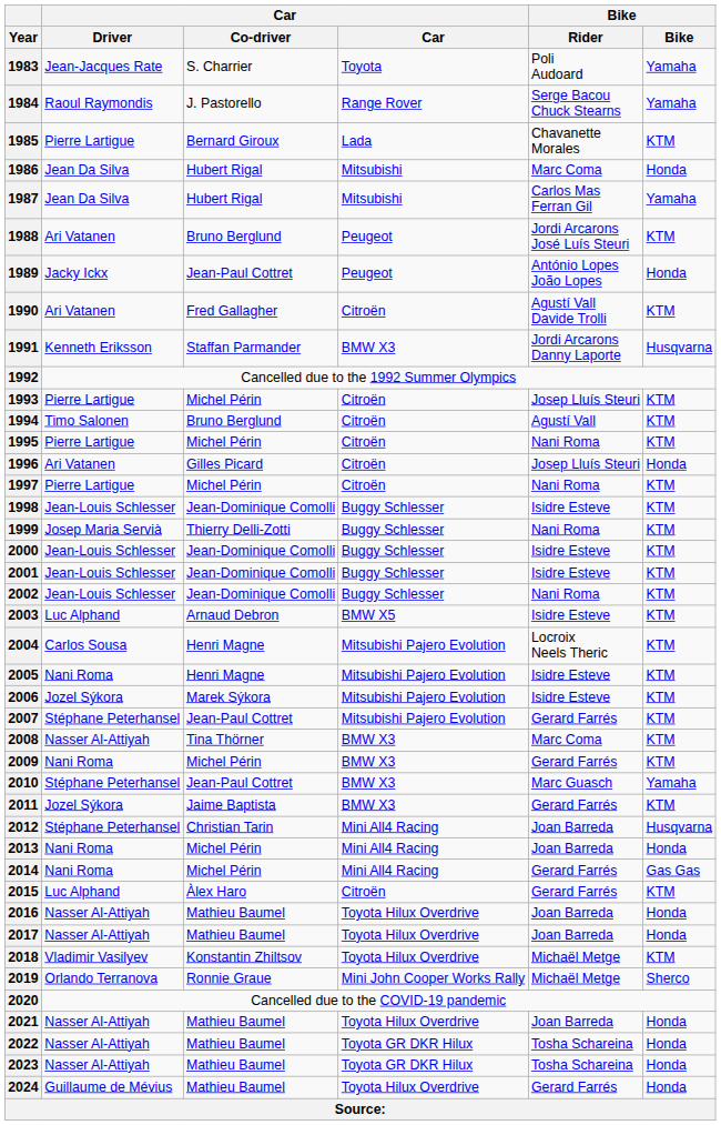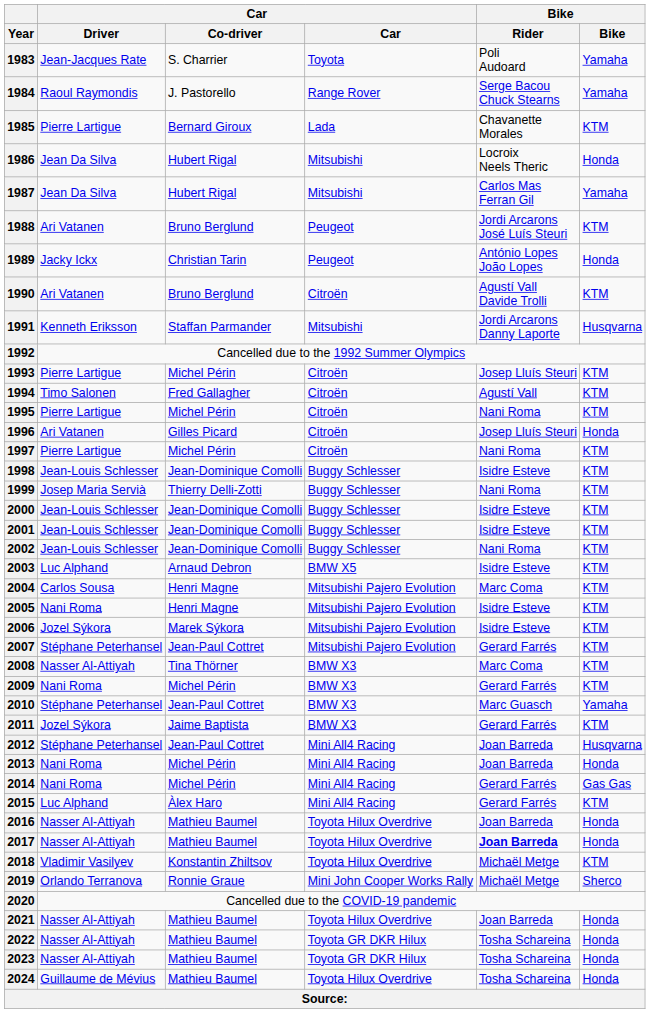1986 | Bike / Rider: Marc Coma -> Locroix Neels Theric
1989 | Car / Co-driver: Jean-Paul Cottret -> Christian Tarin
1990 | Car / Co-driver: Fred Gallagher -> Bruno Berglund
1991 | Car: BMW X3 -> Mitsubishi
1994 | Car / Co-driver: Bruno Berglund -> Fred Gallagher
2004 | Bike / Rider: Locroix Neels Theric -> Marc Coma
2012 | Car / Co-driver: Christian Tarin -> Jean-Paul Cottret
2015 | Car: Citroën -> Mini All4 Racing
2017 | Bike / Rider: normal -> bold
2024 | Bike / Rider: Gerard Farrés -> Tosha Schareina
